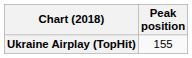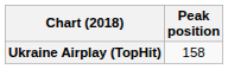Ukraine Airplay (TopHit) | Peak position: 155 -> 158
